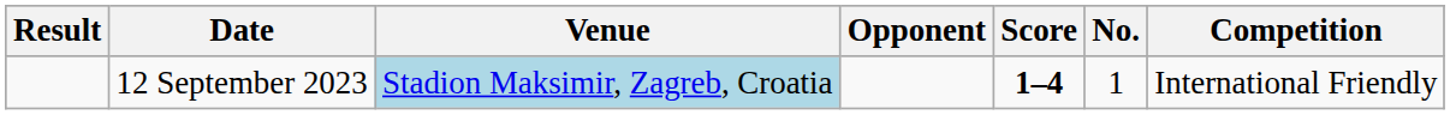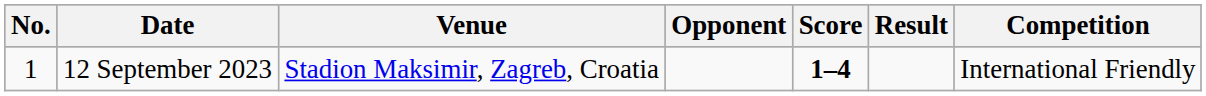columns swapped: No. <-> Result
12 September 2023 | Venue: lightblue background -> no background
